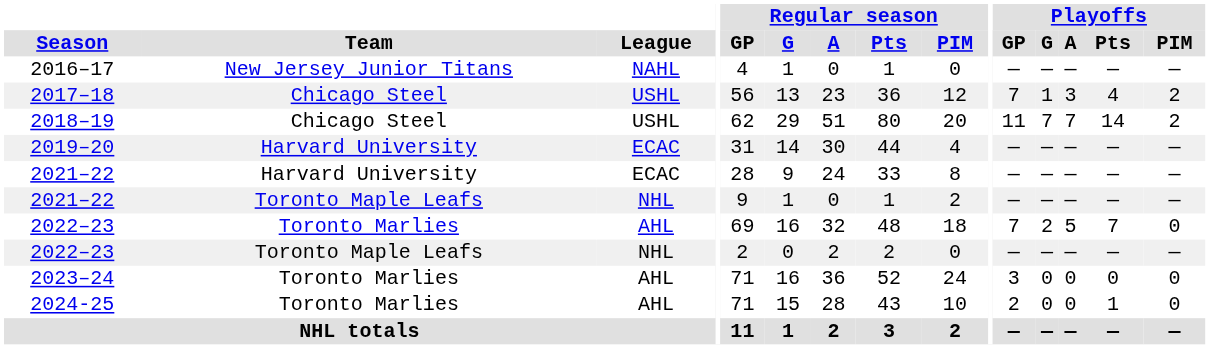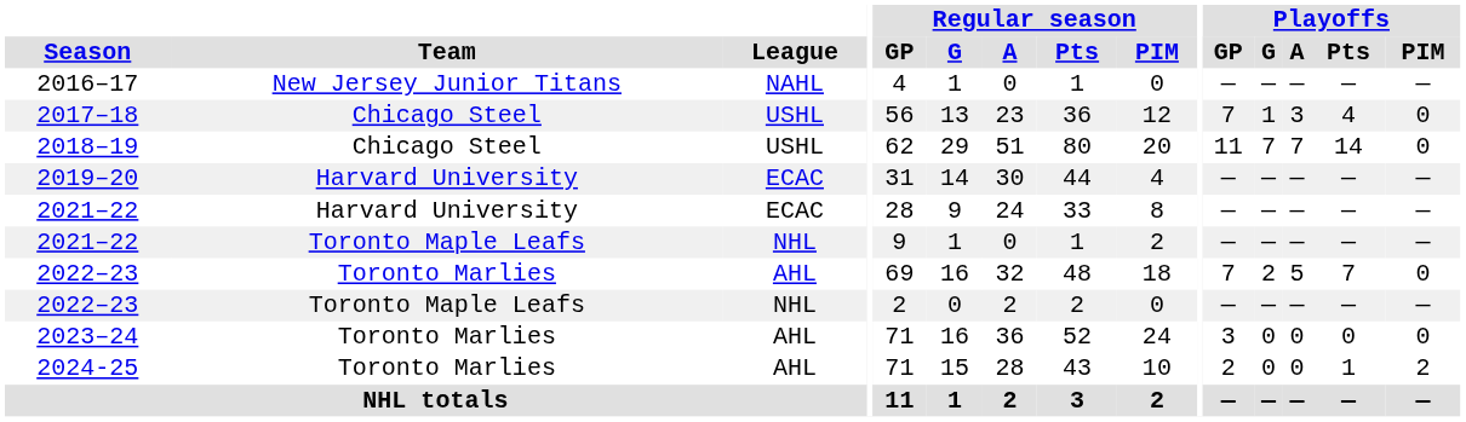2017–18 | Playoffs / PIM: 2 -> 0
2018–19 | Playoffs / PIM: 2 -> 0
2024-25 | Playoffs / PIM: 0 -> 2
